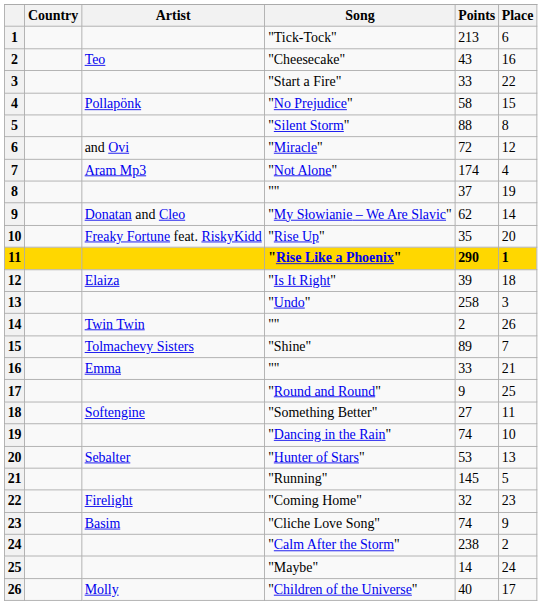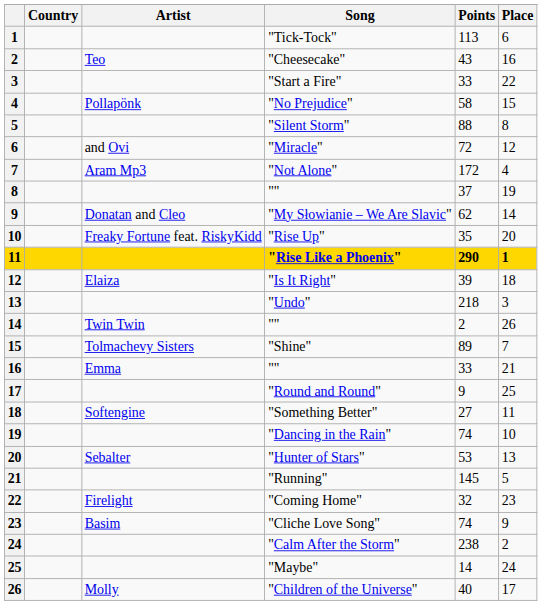"Tick-Tock" | Points: 213 -> 113
"Not Alone" | Points: 174 -> 172
"Undo" | Points: 258 -> 218
